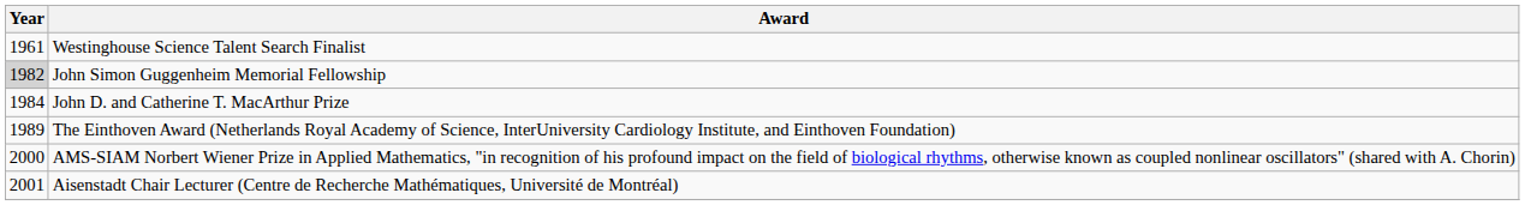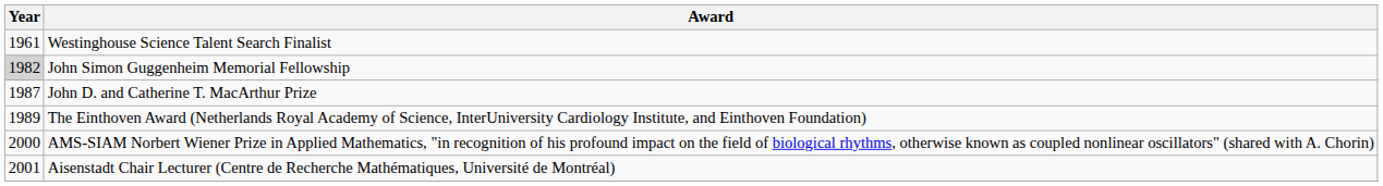John D. and Catherine T. MacArthur Prize | Year: 1984 -> 1987
